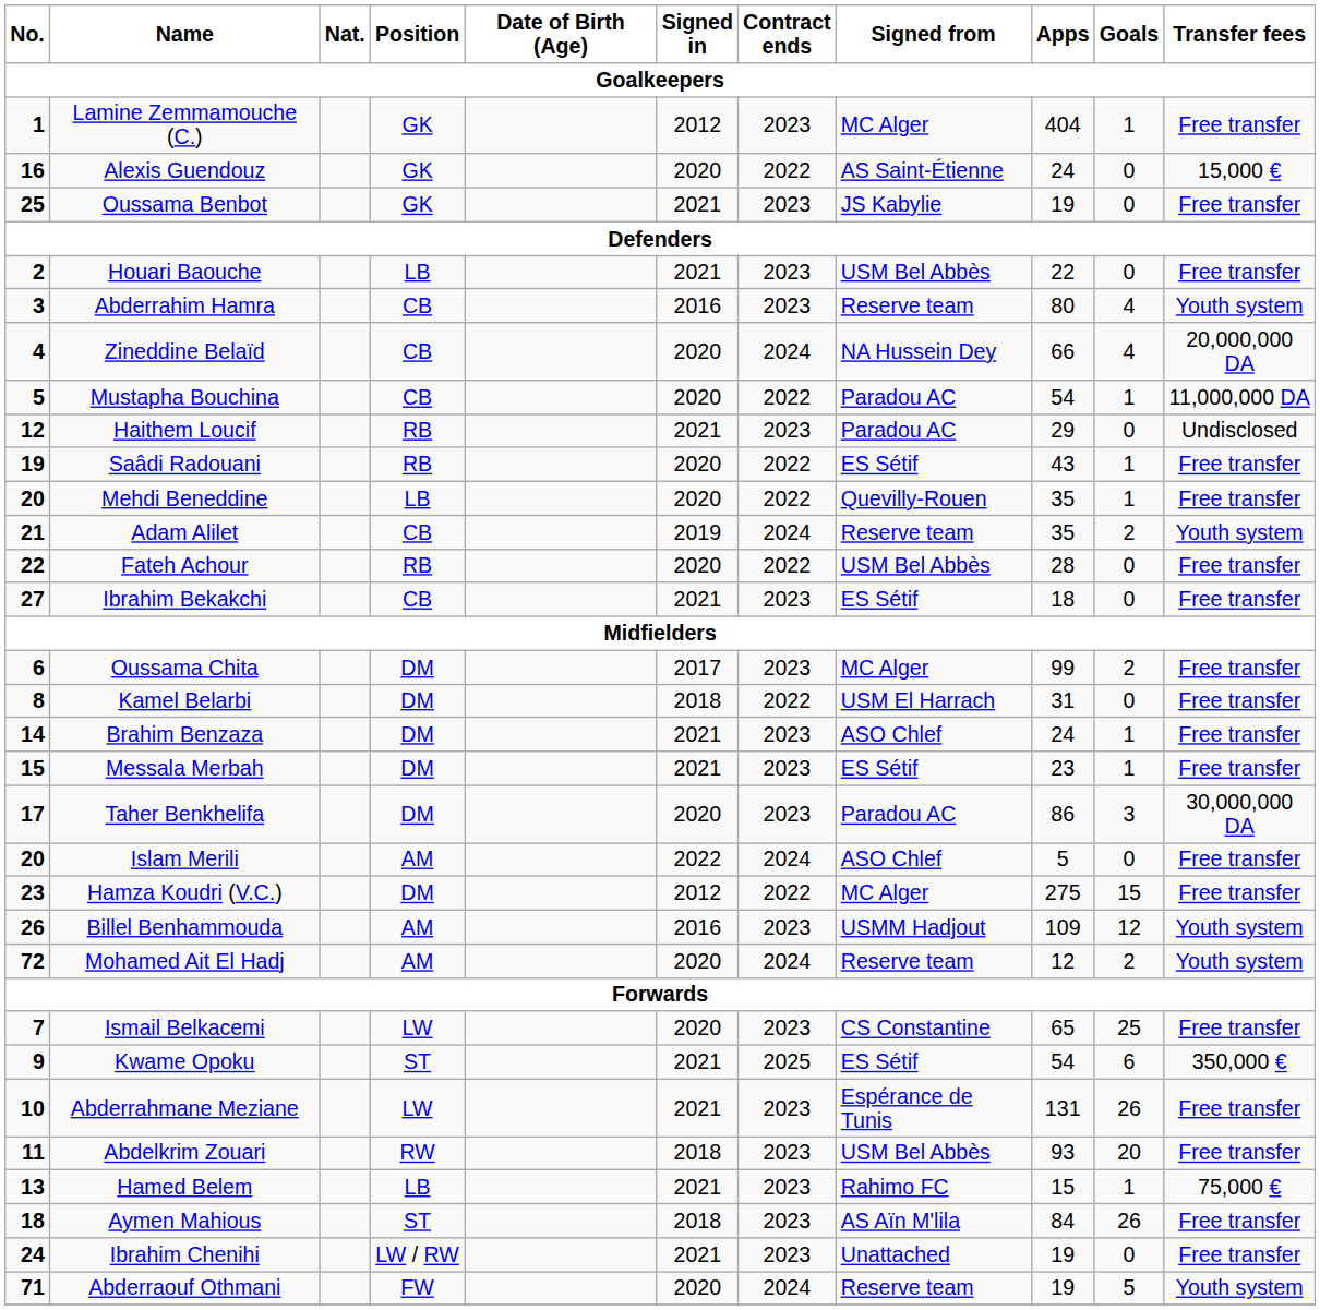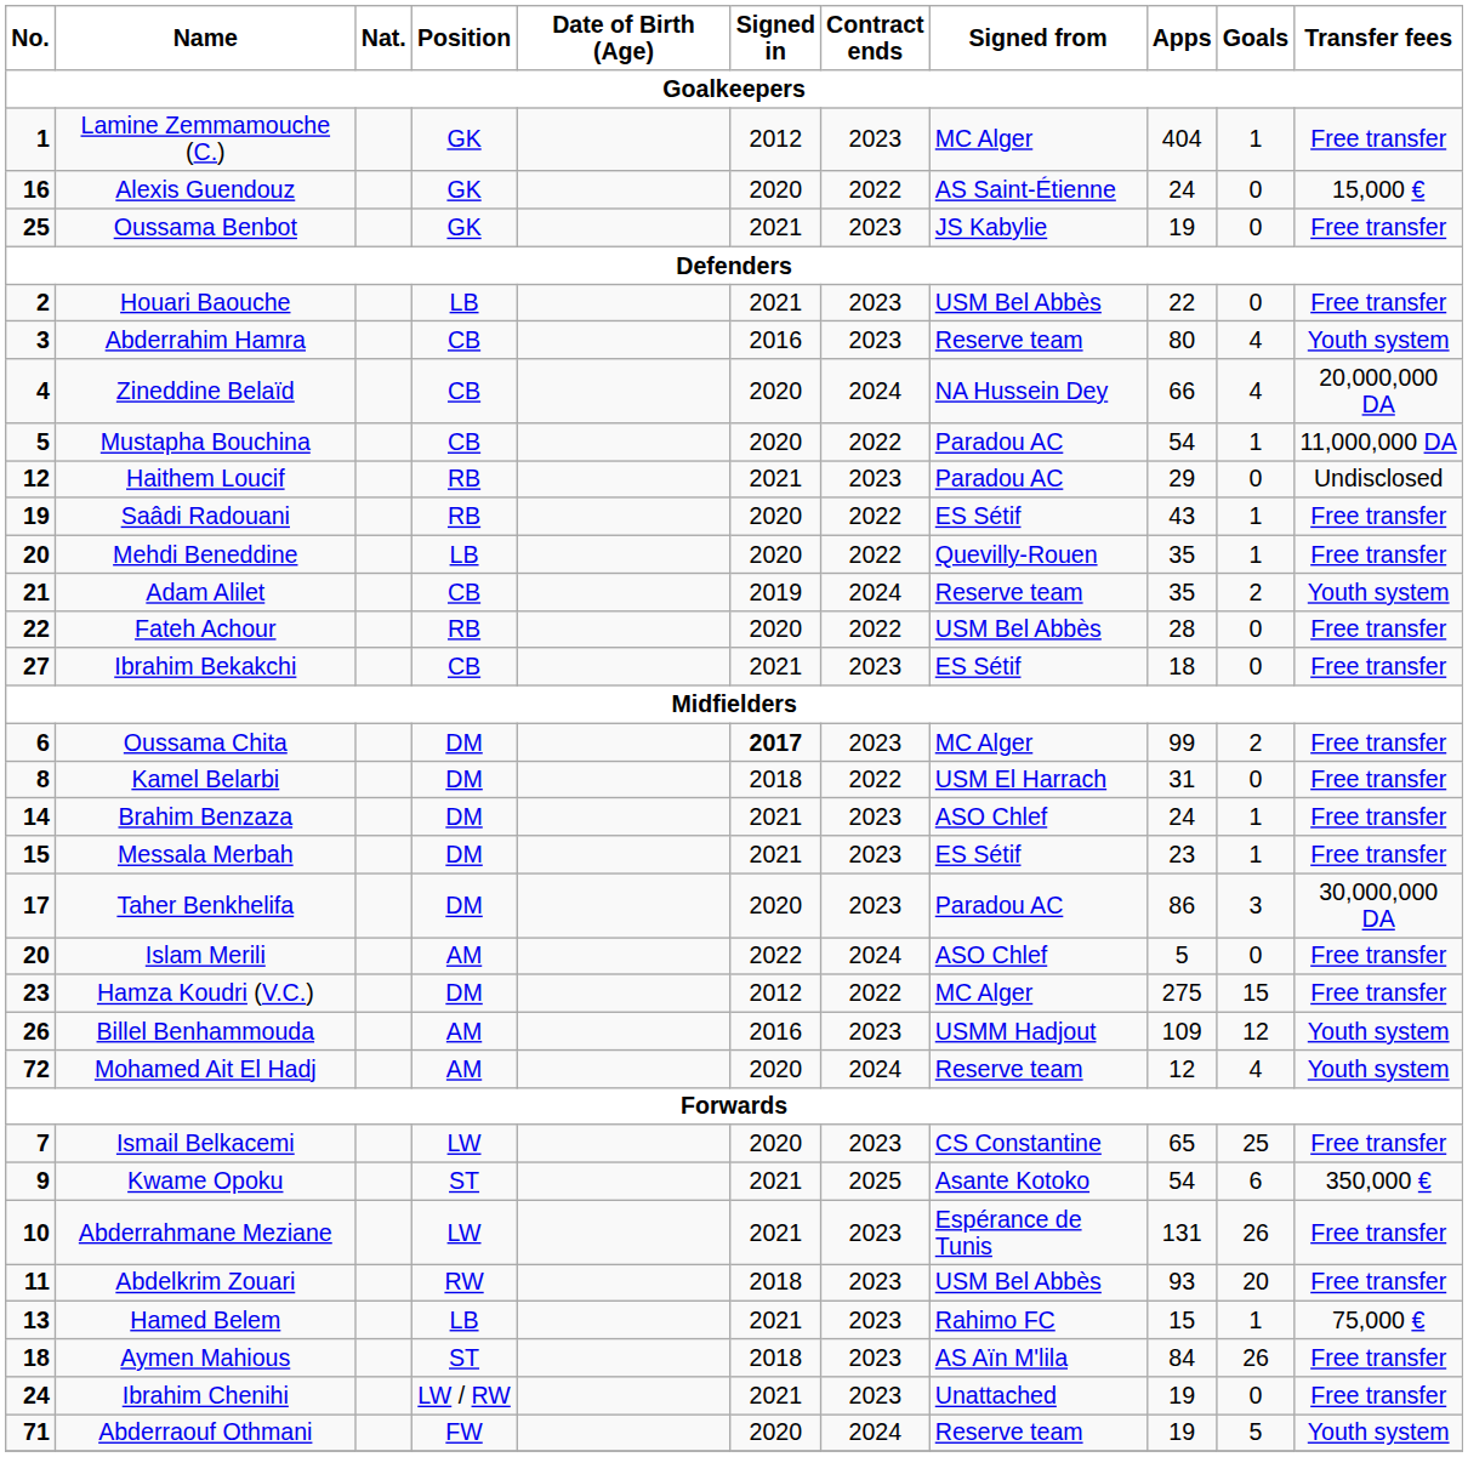Oussama Chita | Signed in: normal -> bold
Mohamed Ait El Hadj | Goals: 2 -> 4
Kwame Opoku | Signed from: ES Sétif -> Asante Kotoko
